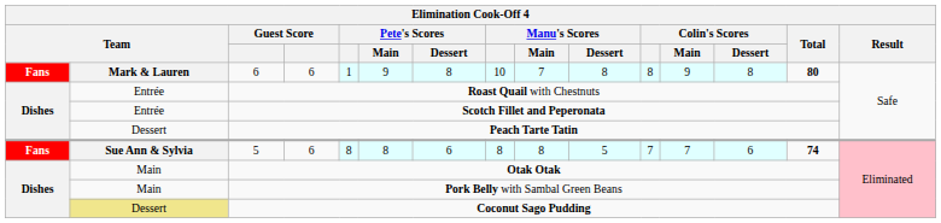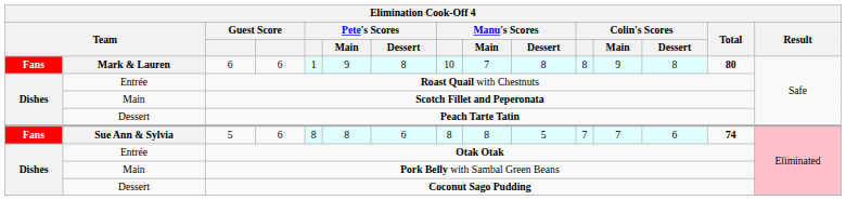Scotch Fillet and Peperonata | column 2: Entrée -> Main
Otak Otak | column 2: Main -> Entrée
Coconut Sago Pudding | column 2: khaki background -> no background
